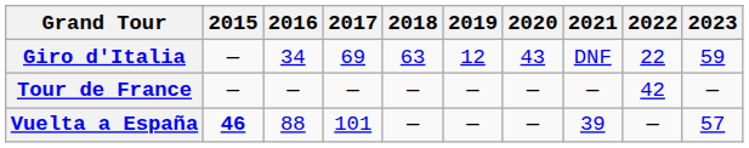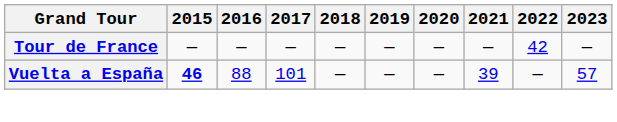- row: Giro d'Italia | — | 34 | 69 | 63 | 12 | 43 | DNF | 22 | 59
